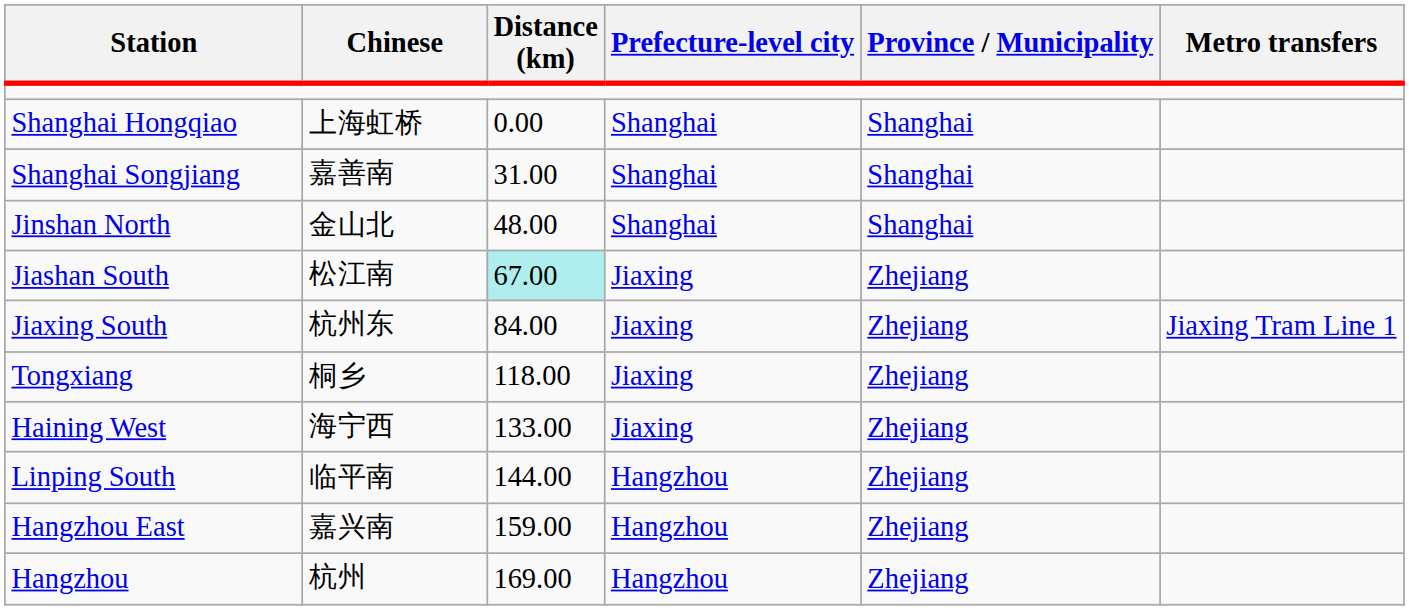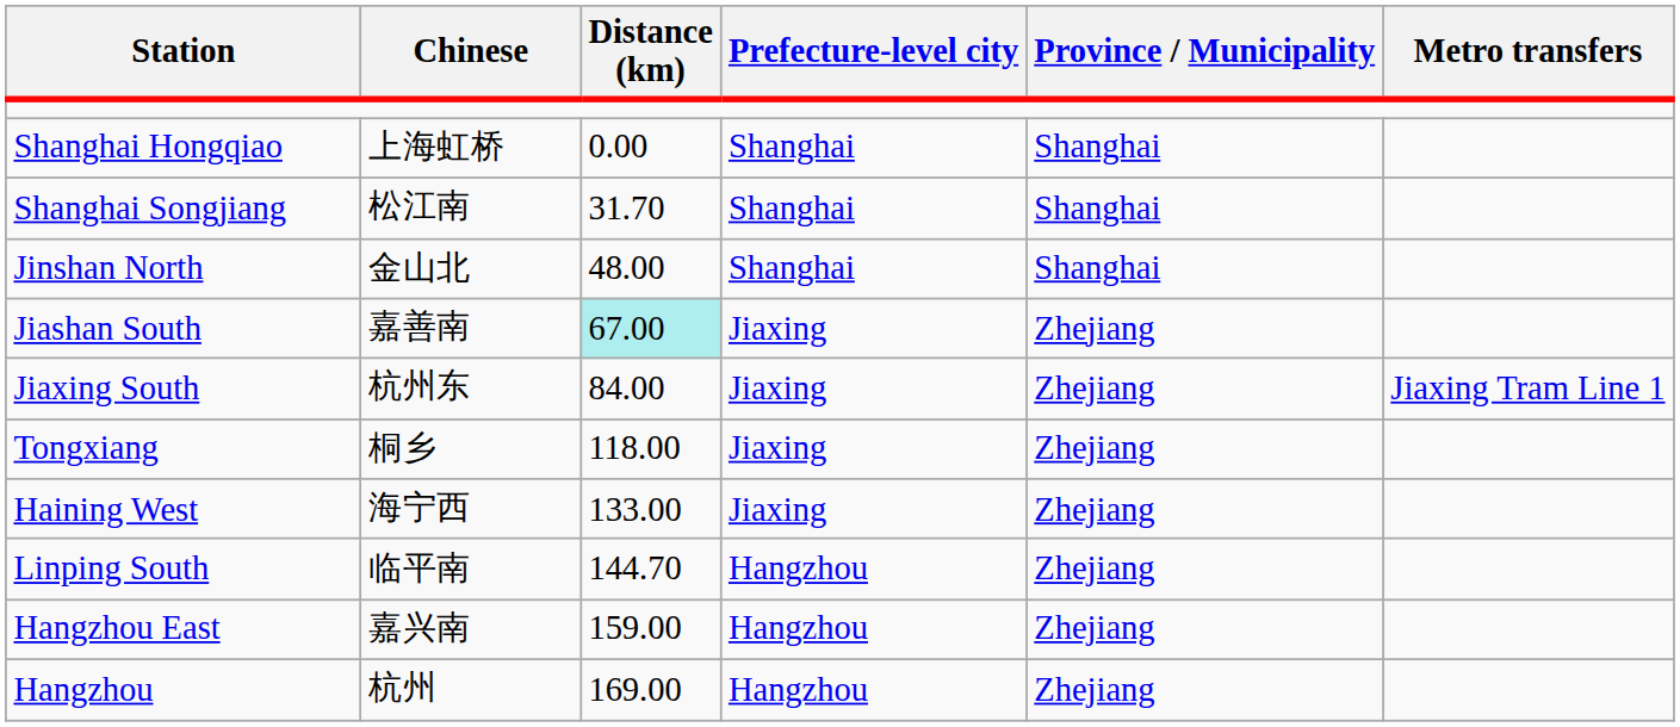Shanghai Songjiang | Chinese: 嘉善南 -> 松江南
Shanghai Songjiang | Distance (km): 31.00 -> 31.70
Jiashan South | Chinese: 松江南 -> 嘉善南
Linping South | Distance (km): 144.00 -> 144.70
